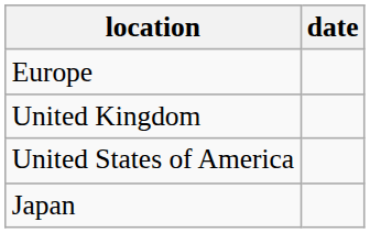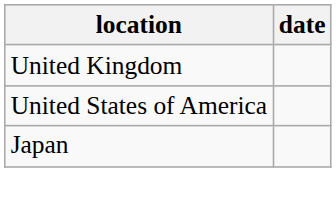- row: Europe
